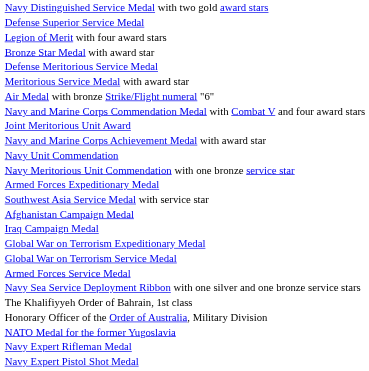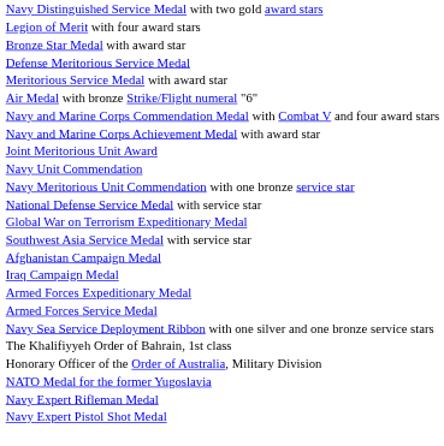- row: Defense Superior Service Medal
rows swapped: Navy and Marine Corps Achievement Medal with award star <-> Joint Meritorious Unit Award
+ row: National Defense Service Medal with service star
rows swapped: Armed Forces Expeditionary Medal <-> Global War on Terrorism Expeditionary Medal
- row: Global War on Terrorism Service Medal
